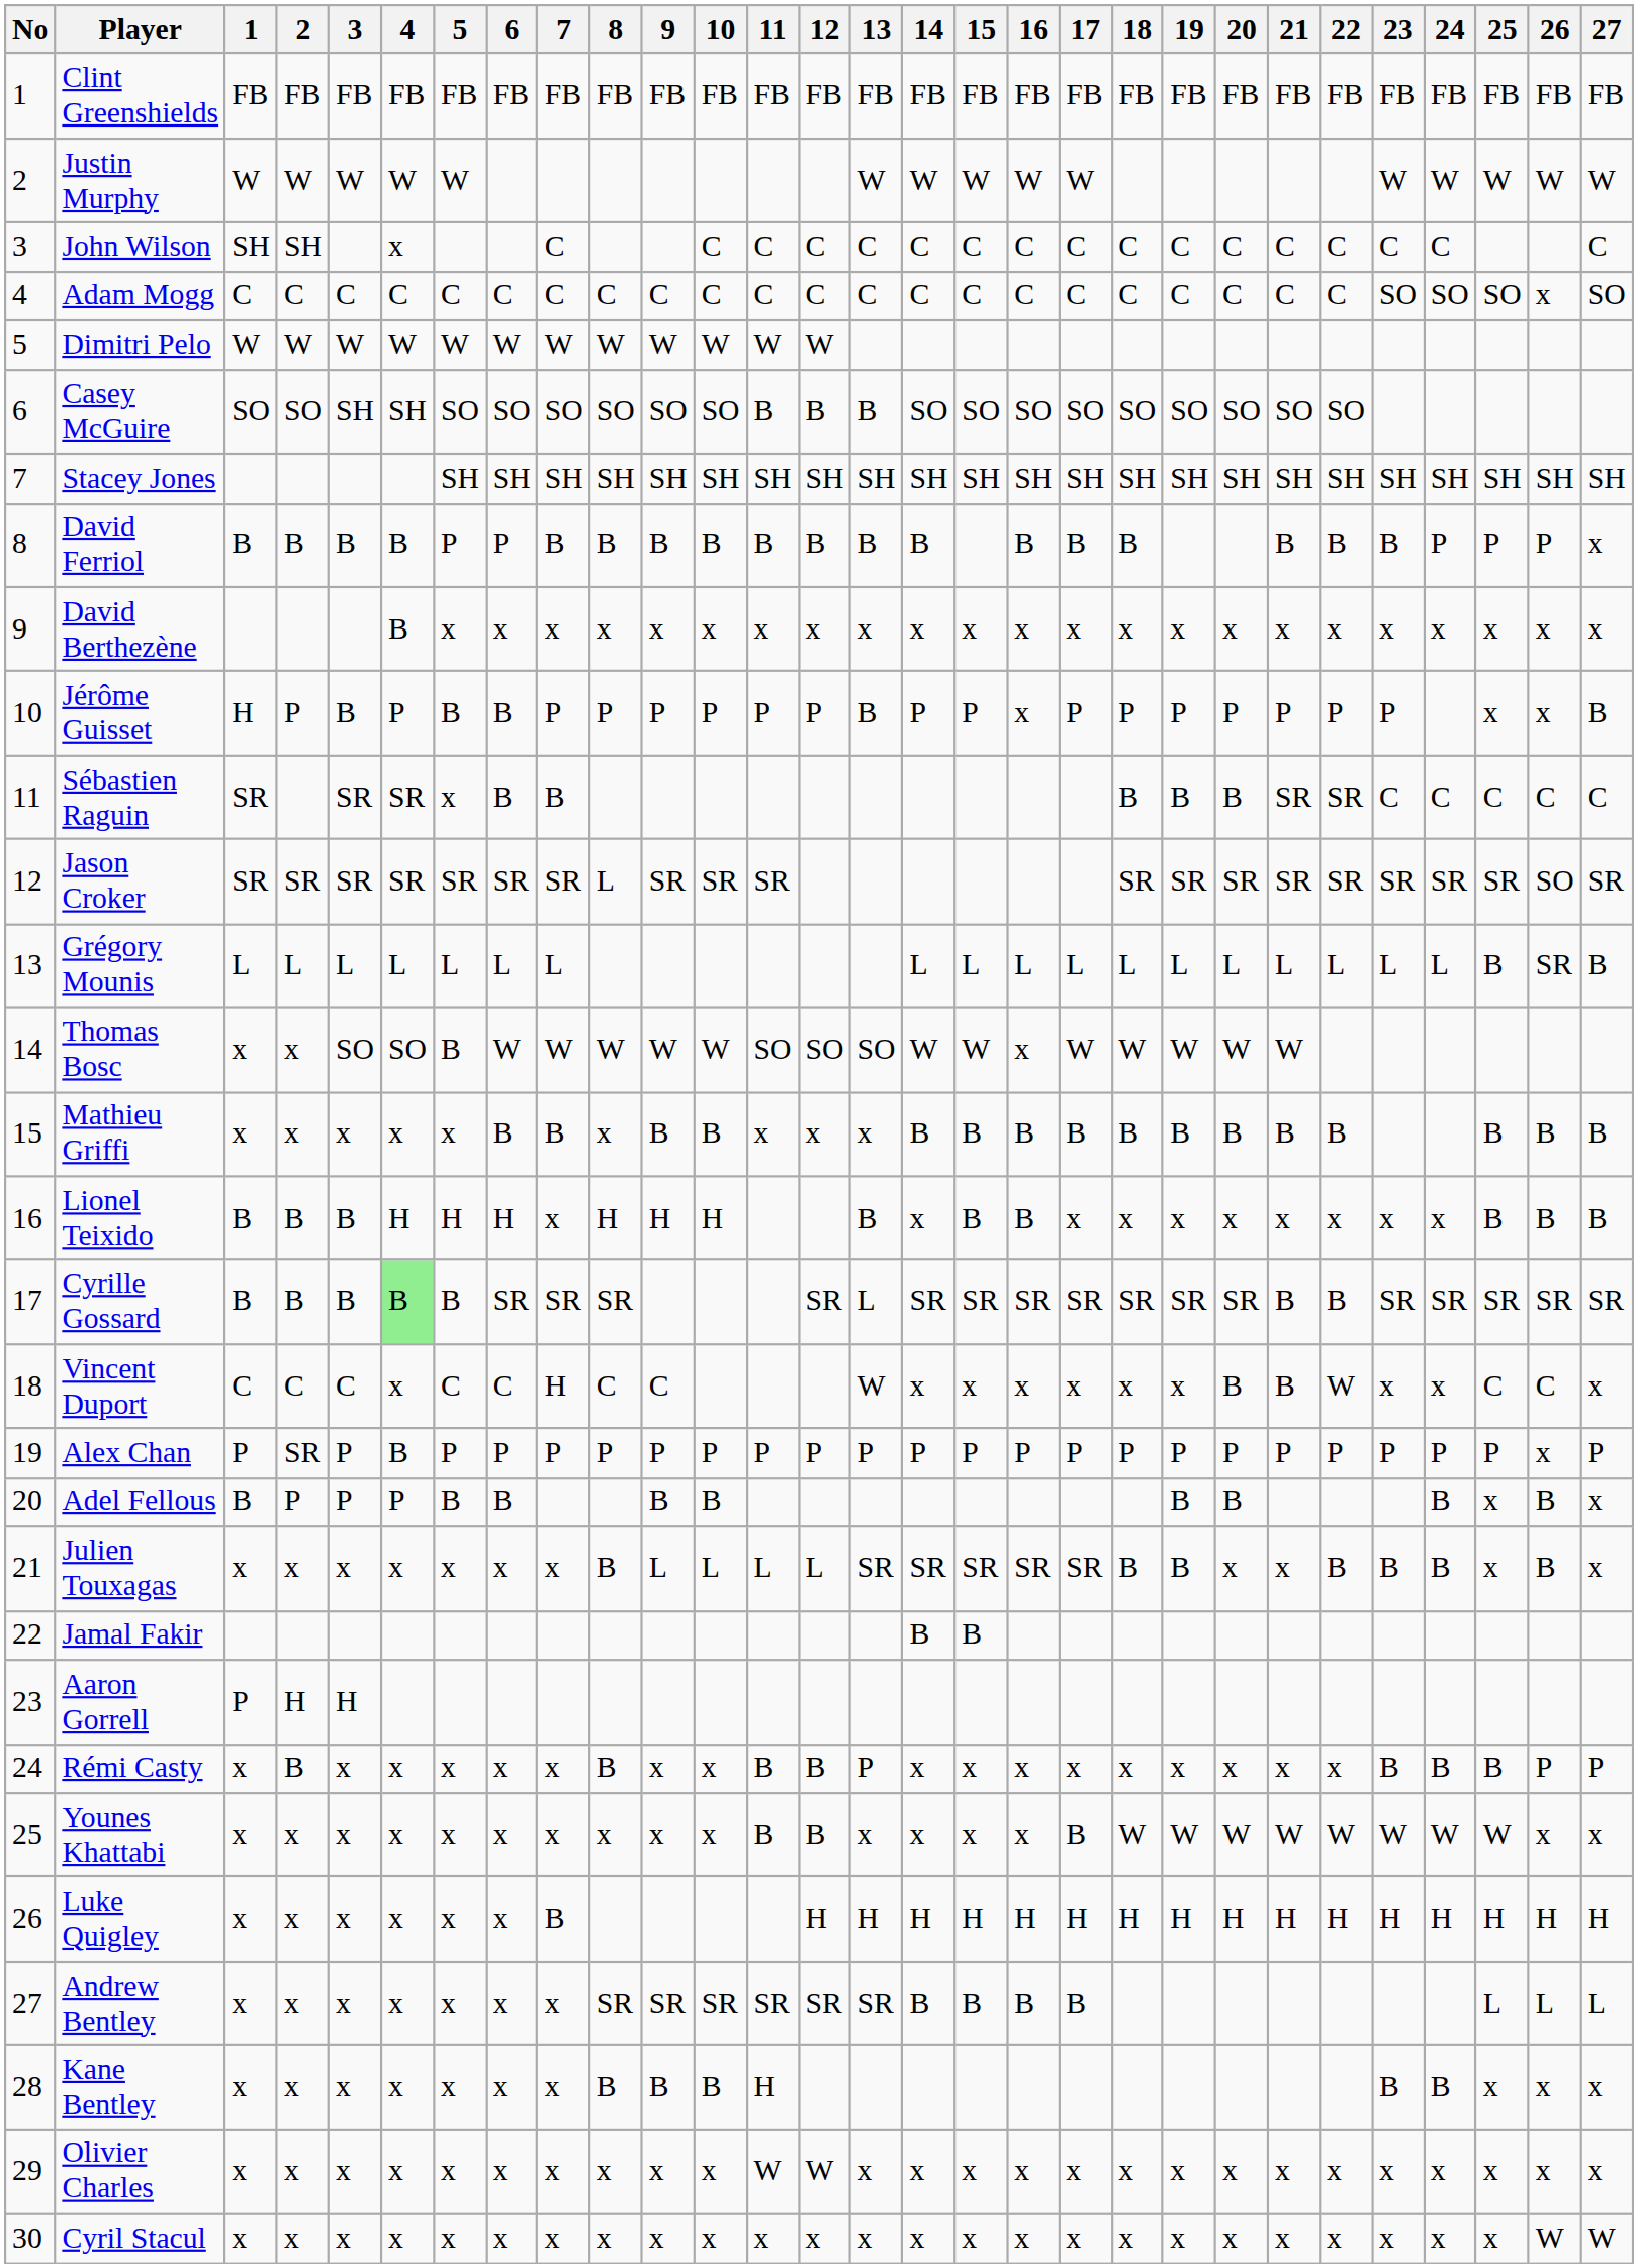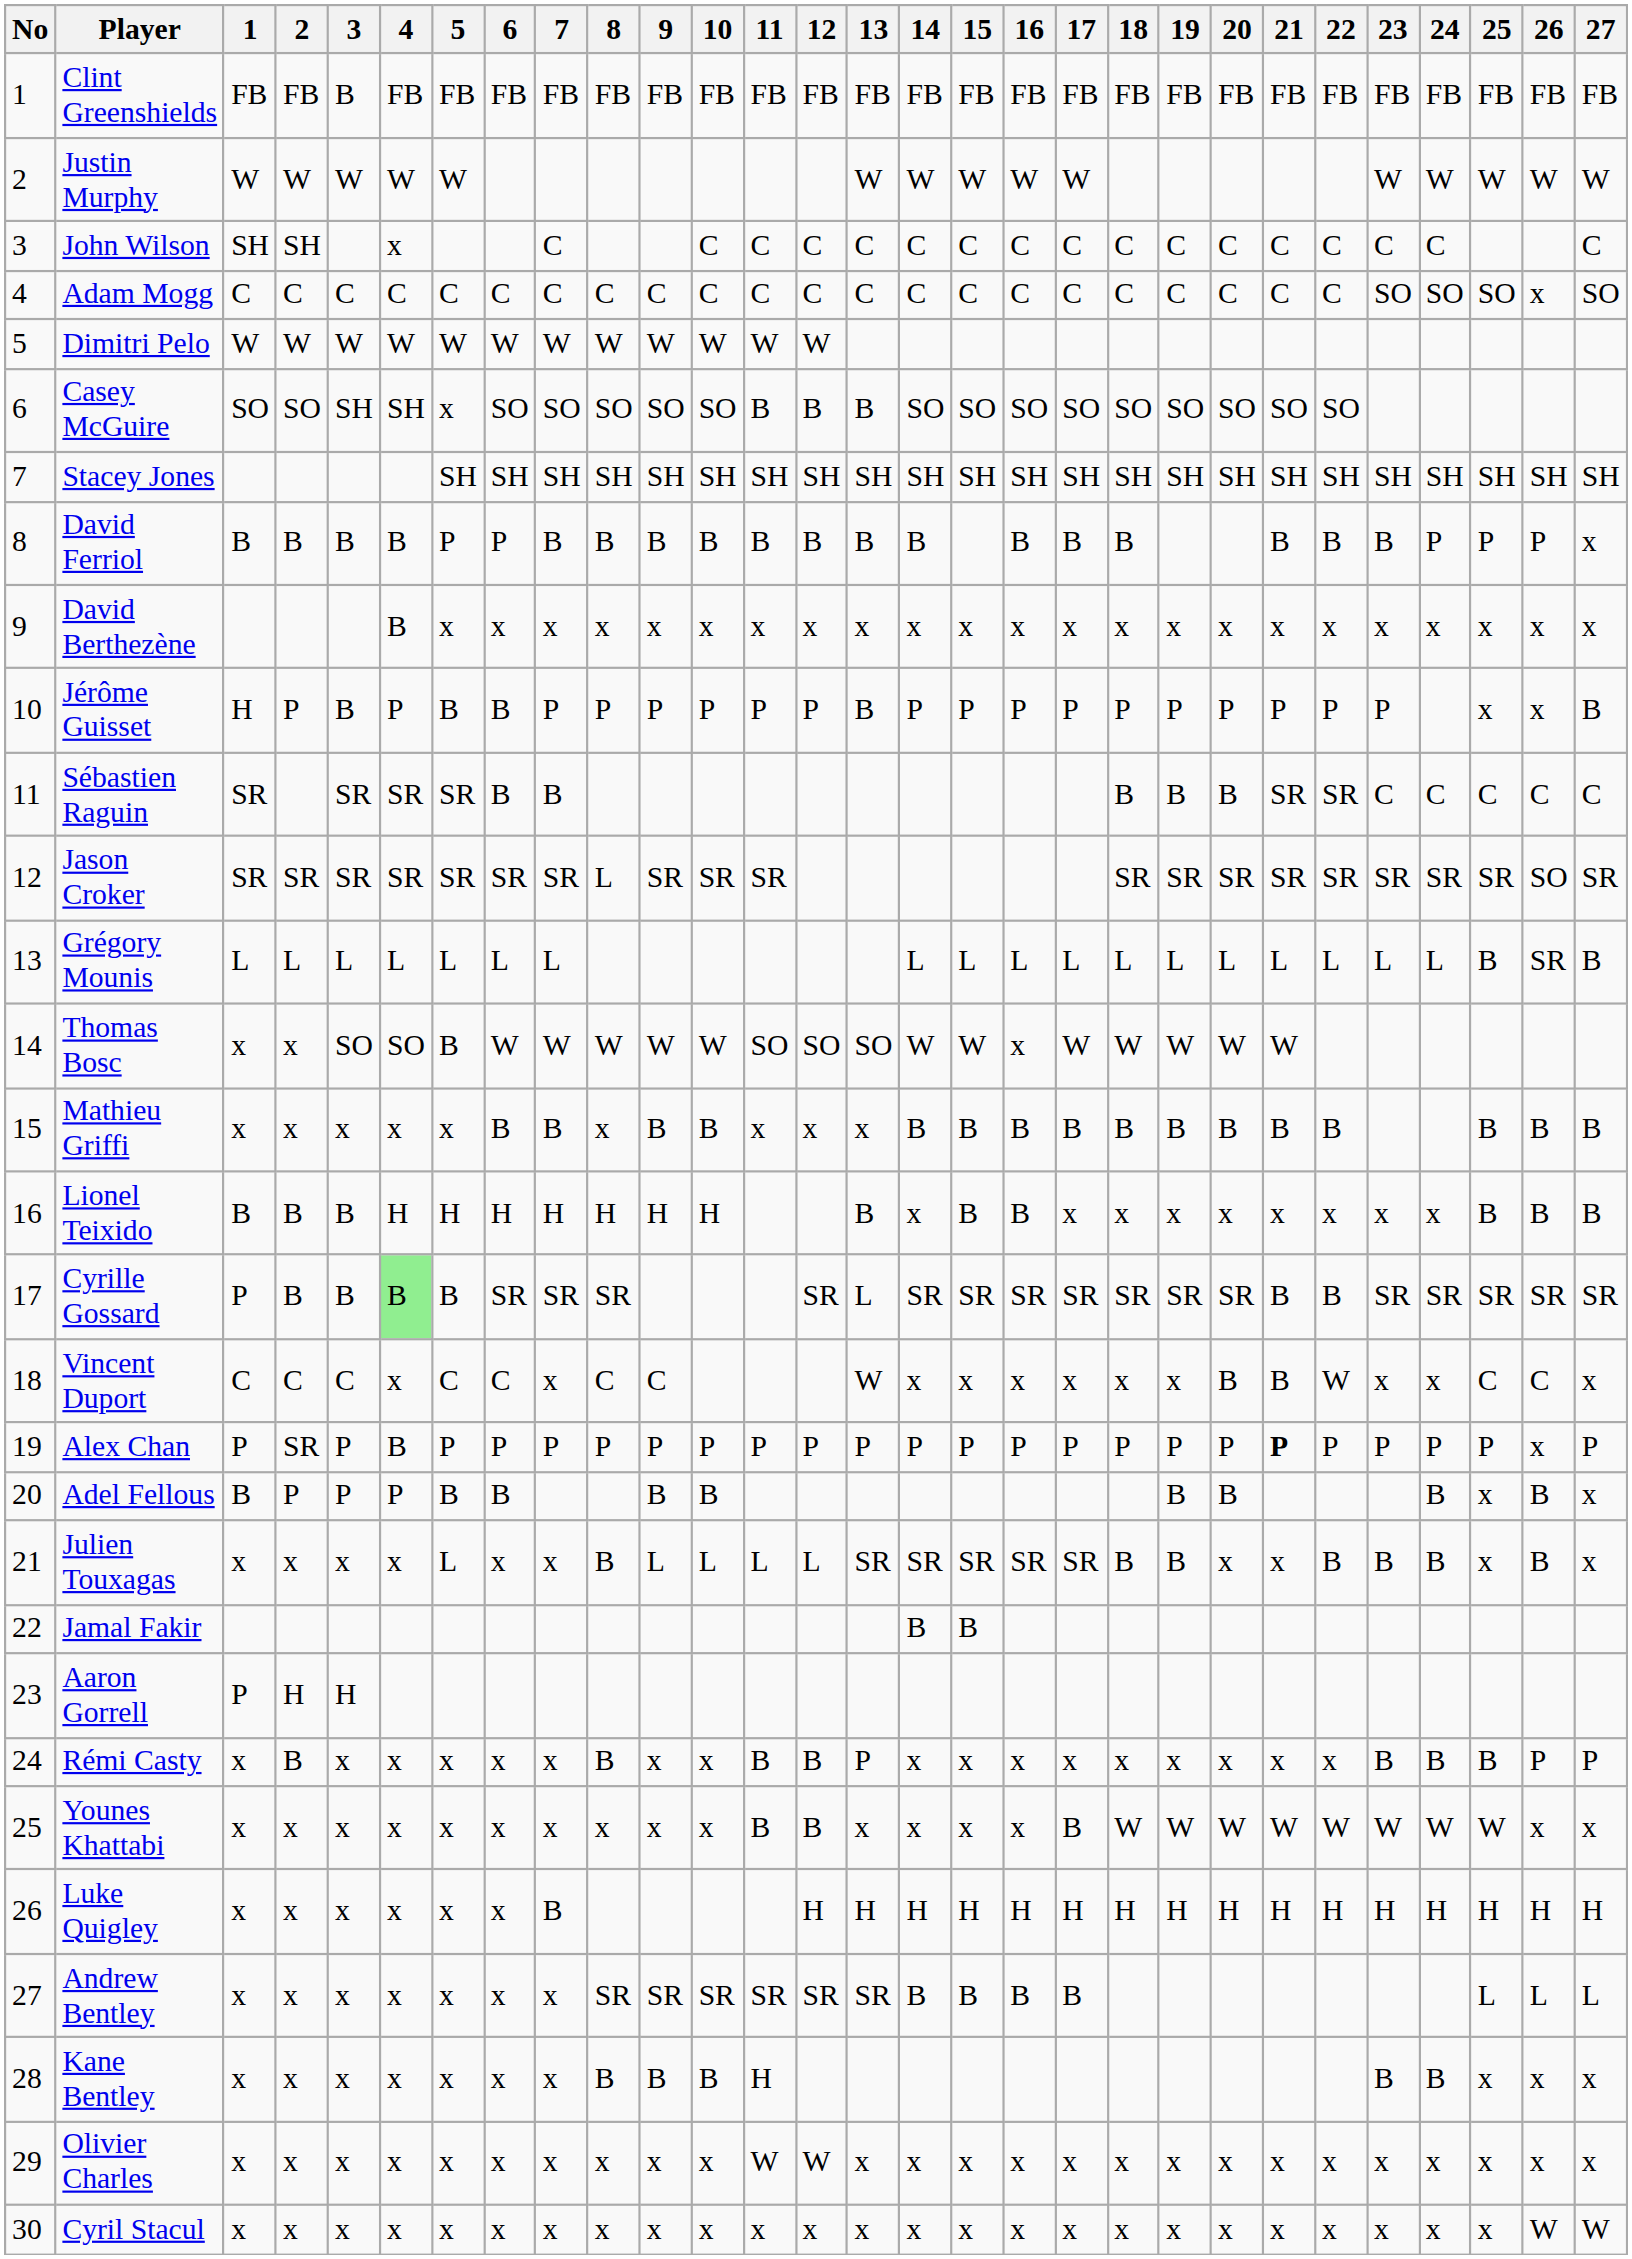Clint Greenshields | 3: FB -> B
Casey McGuire | 5: SO -> x
Jérôme Guisset | 16: x -> P
Sébastien Raguin | 5: x -> SR
Lionel Teixido | 7: x -> H
Cyrille Gossard | 1: B -> P
Vincent Duport | 7: H -> x
Alex Chan | 21: normal -> bold
Julien Touxagas | 5: x -> L
